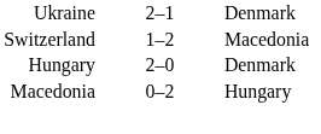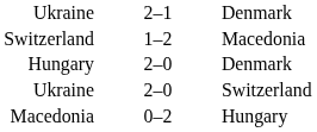+ row: Ukraine | 2–0 | Switzerland
